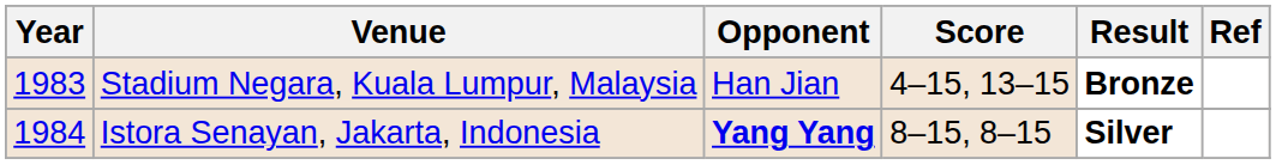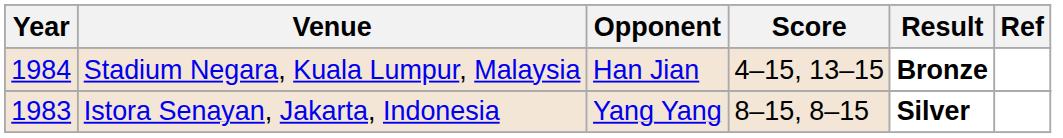Stadium Negara, Kuala Lumpur, Malaysia | Year: 1983 -> 1984
Istora Senayan, Jakarta, Indonesia | Year: 1984 -> 1983
Istora Senayan, Jakarta, Indonesia | Opponent: bold -> normal
